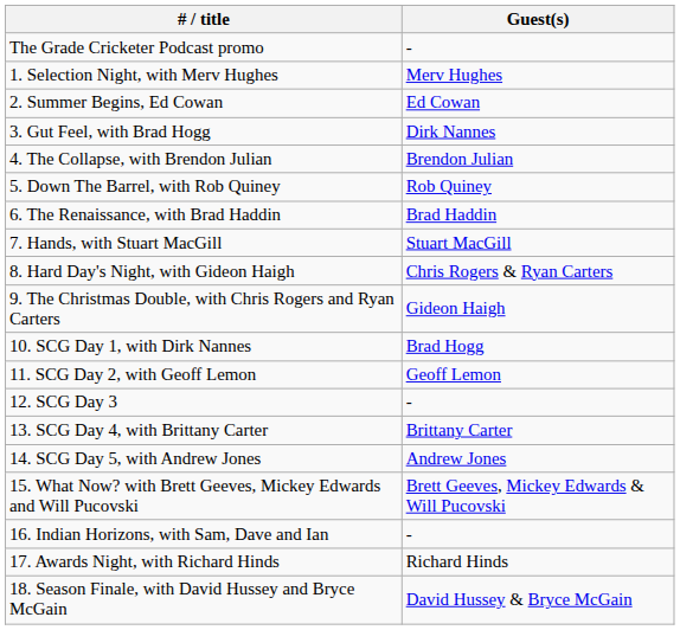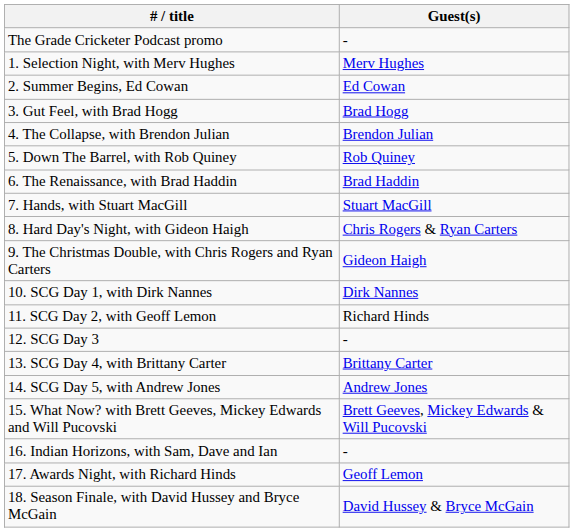3. Gut Feel, with Brad Hogg | Guest(s): Dirk Nannes -> Brad Hogg
10. SCG Day 1, with Dirk Nannes | Guest(s): Brad Hogg -> Dirk Nannes
11. SCG Day 2, with Geoff Lemon | Guest(s): Geoff Lemon -> Richard Hinds
17. Awards Night, with Richard Hinds | Guest(s): Richard Hinds -> Geoff Lemon
